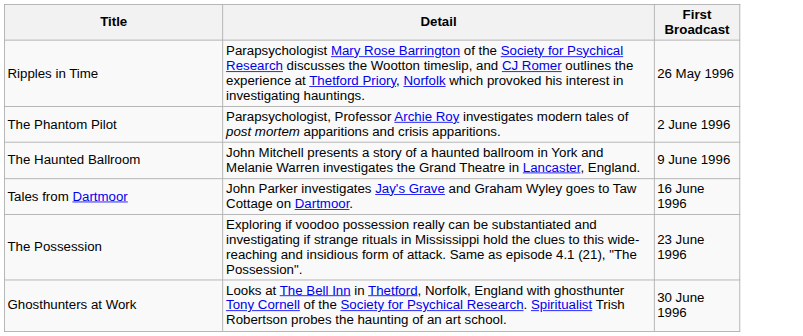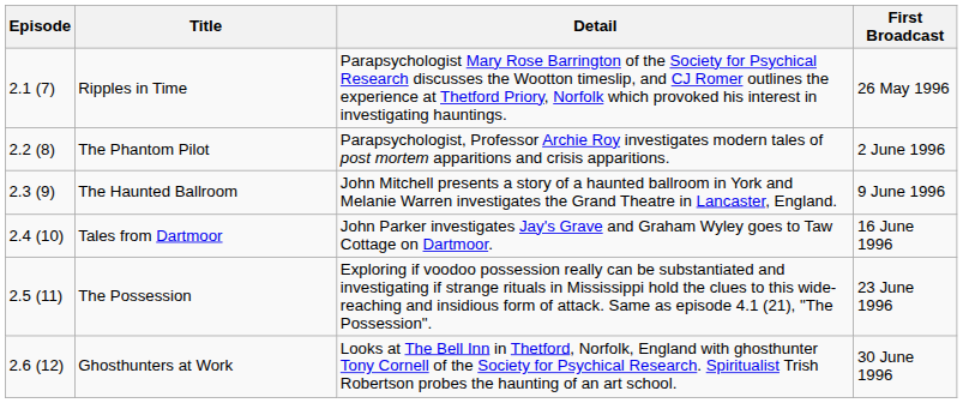+ column: Episode | 2.1 (7) | 2.2 (8) | 2.3 (9) | 2.4 (10) | 2.5 (11) | 2.6 (12)
